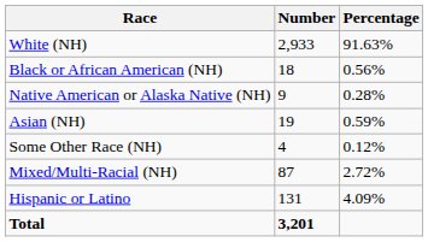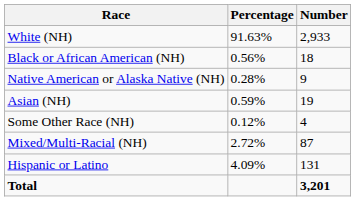columns swapped: Number <-> Percentage
